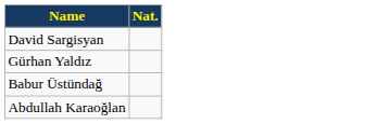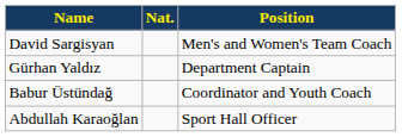+ column: Position | Men's and Women's Team Coach | Department Captain | Coordinator and Youth Coach | Sport Hall Officer
